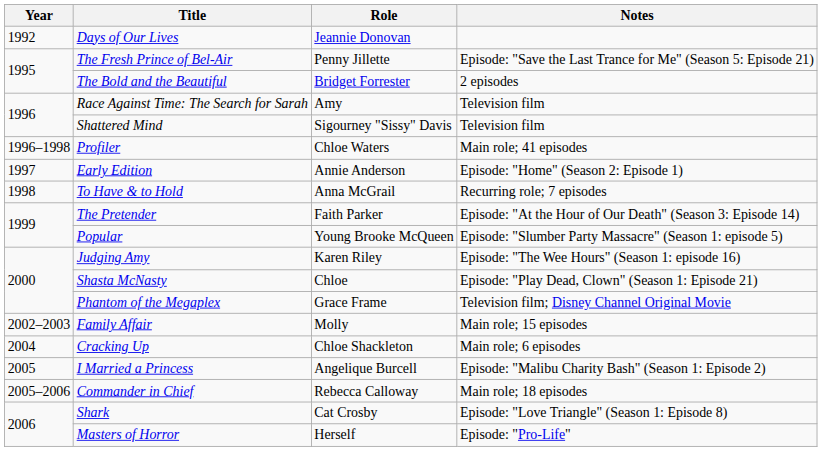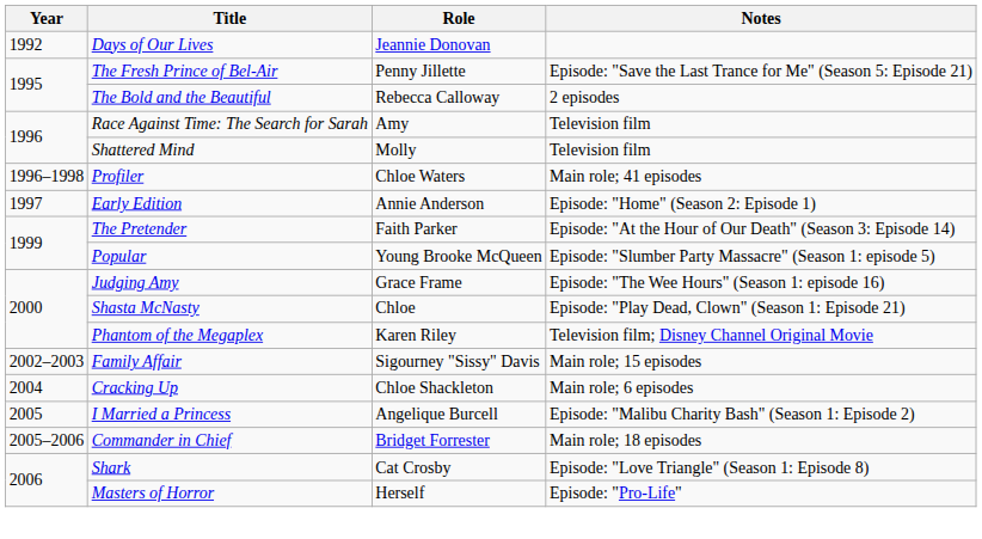The Bold and the Beautiful | Role: Bridget Forrester -> Rebecca Calloway
Shattered Mind | Role: Sigourney "Sissy" Davis -> Molly
- row: 1998 | To Have & to Hold | Anna McGrail | Recurring role; 7 episodes
Judging Amy | Role: Karen Riley -> Grace Frame
Phantom of the Megaplex | Role: Grace Frame -> Karen Riley
Family Affair | Role: Molly -> Sigourney "Sissy" Davis
Commander in Chief | Role: Rebecca Calloway -> Bridget Forrester
